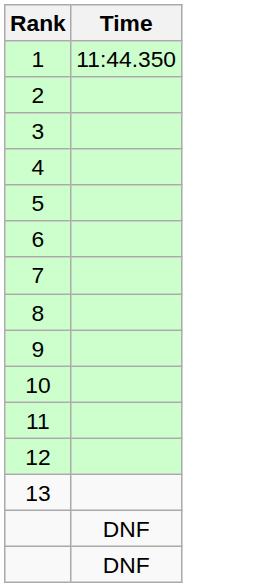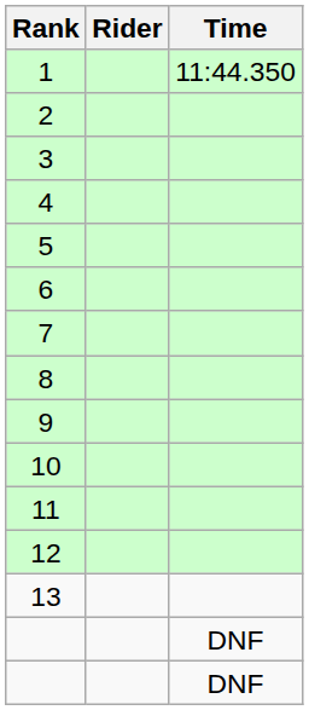+ column: Rider
